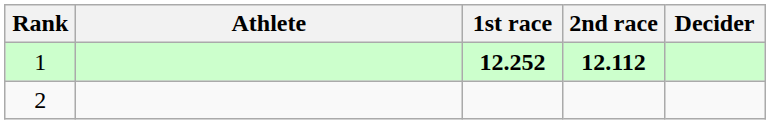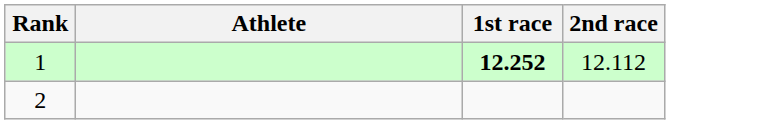- column: Decider
1 | 2nd race: bold -> normal
